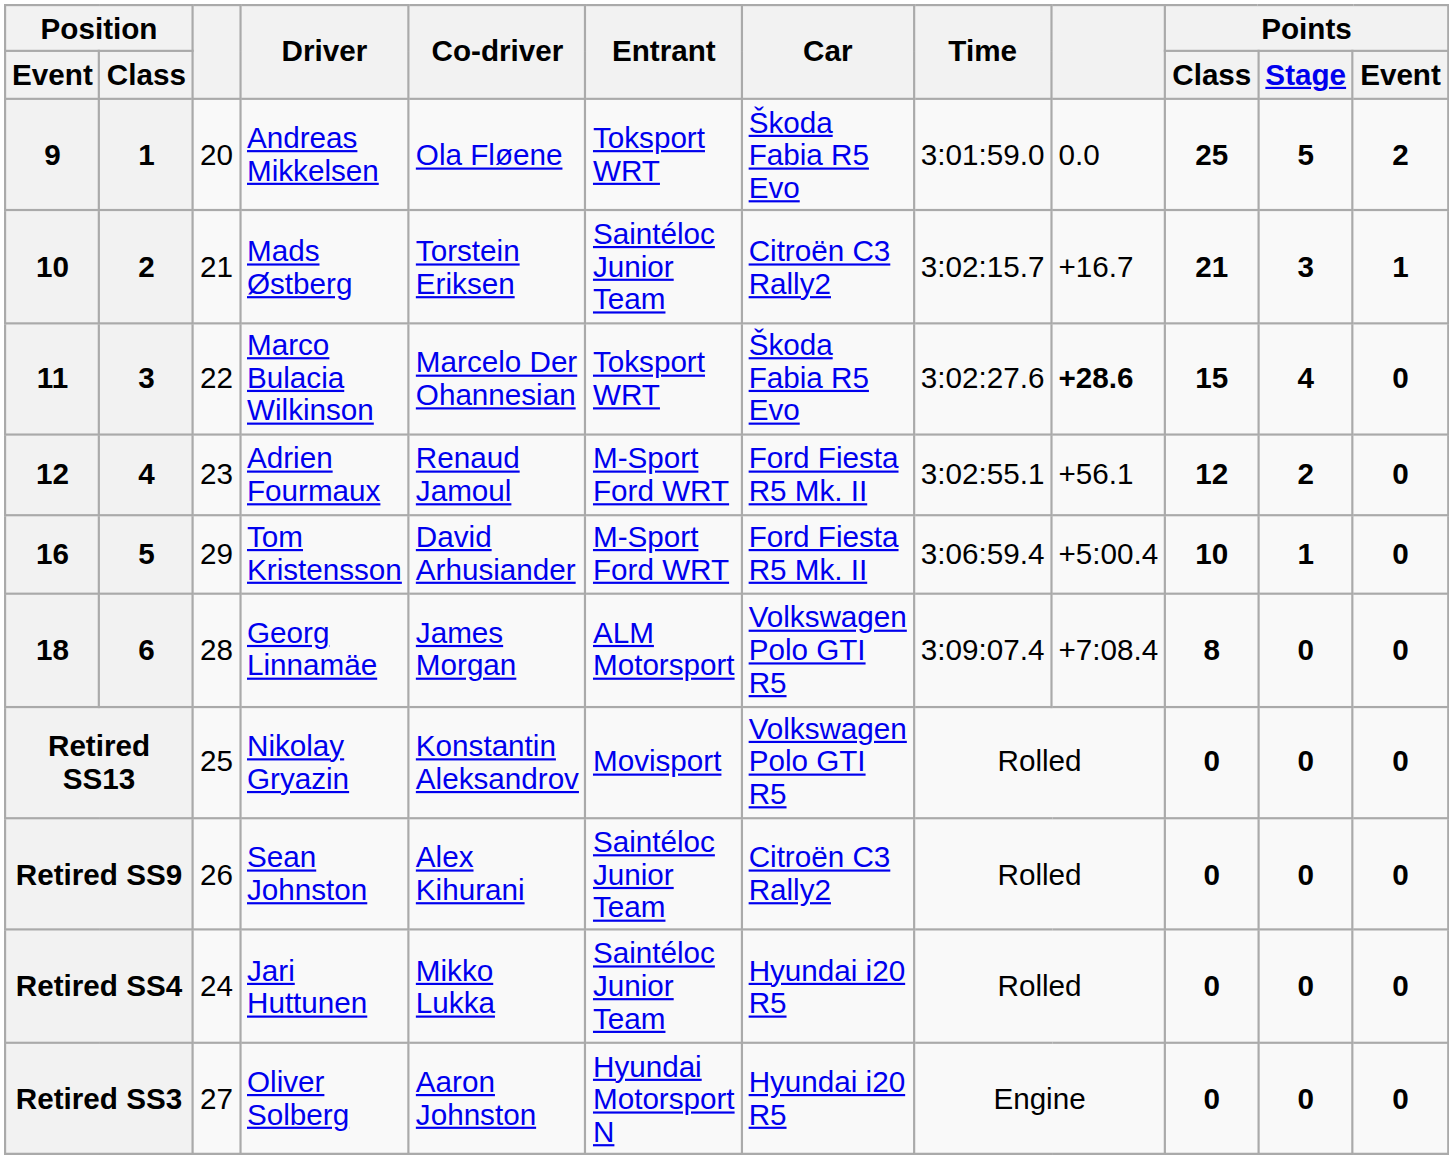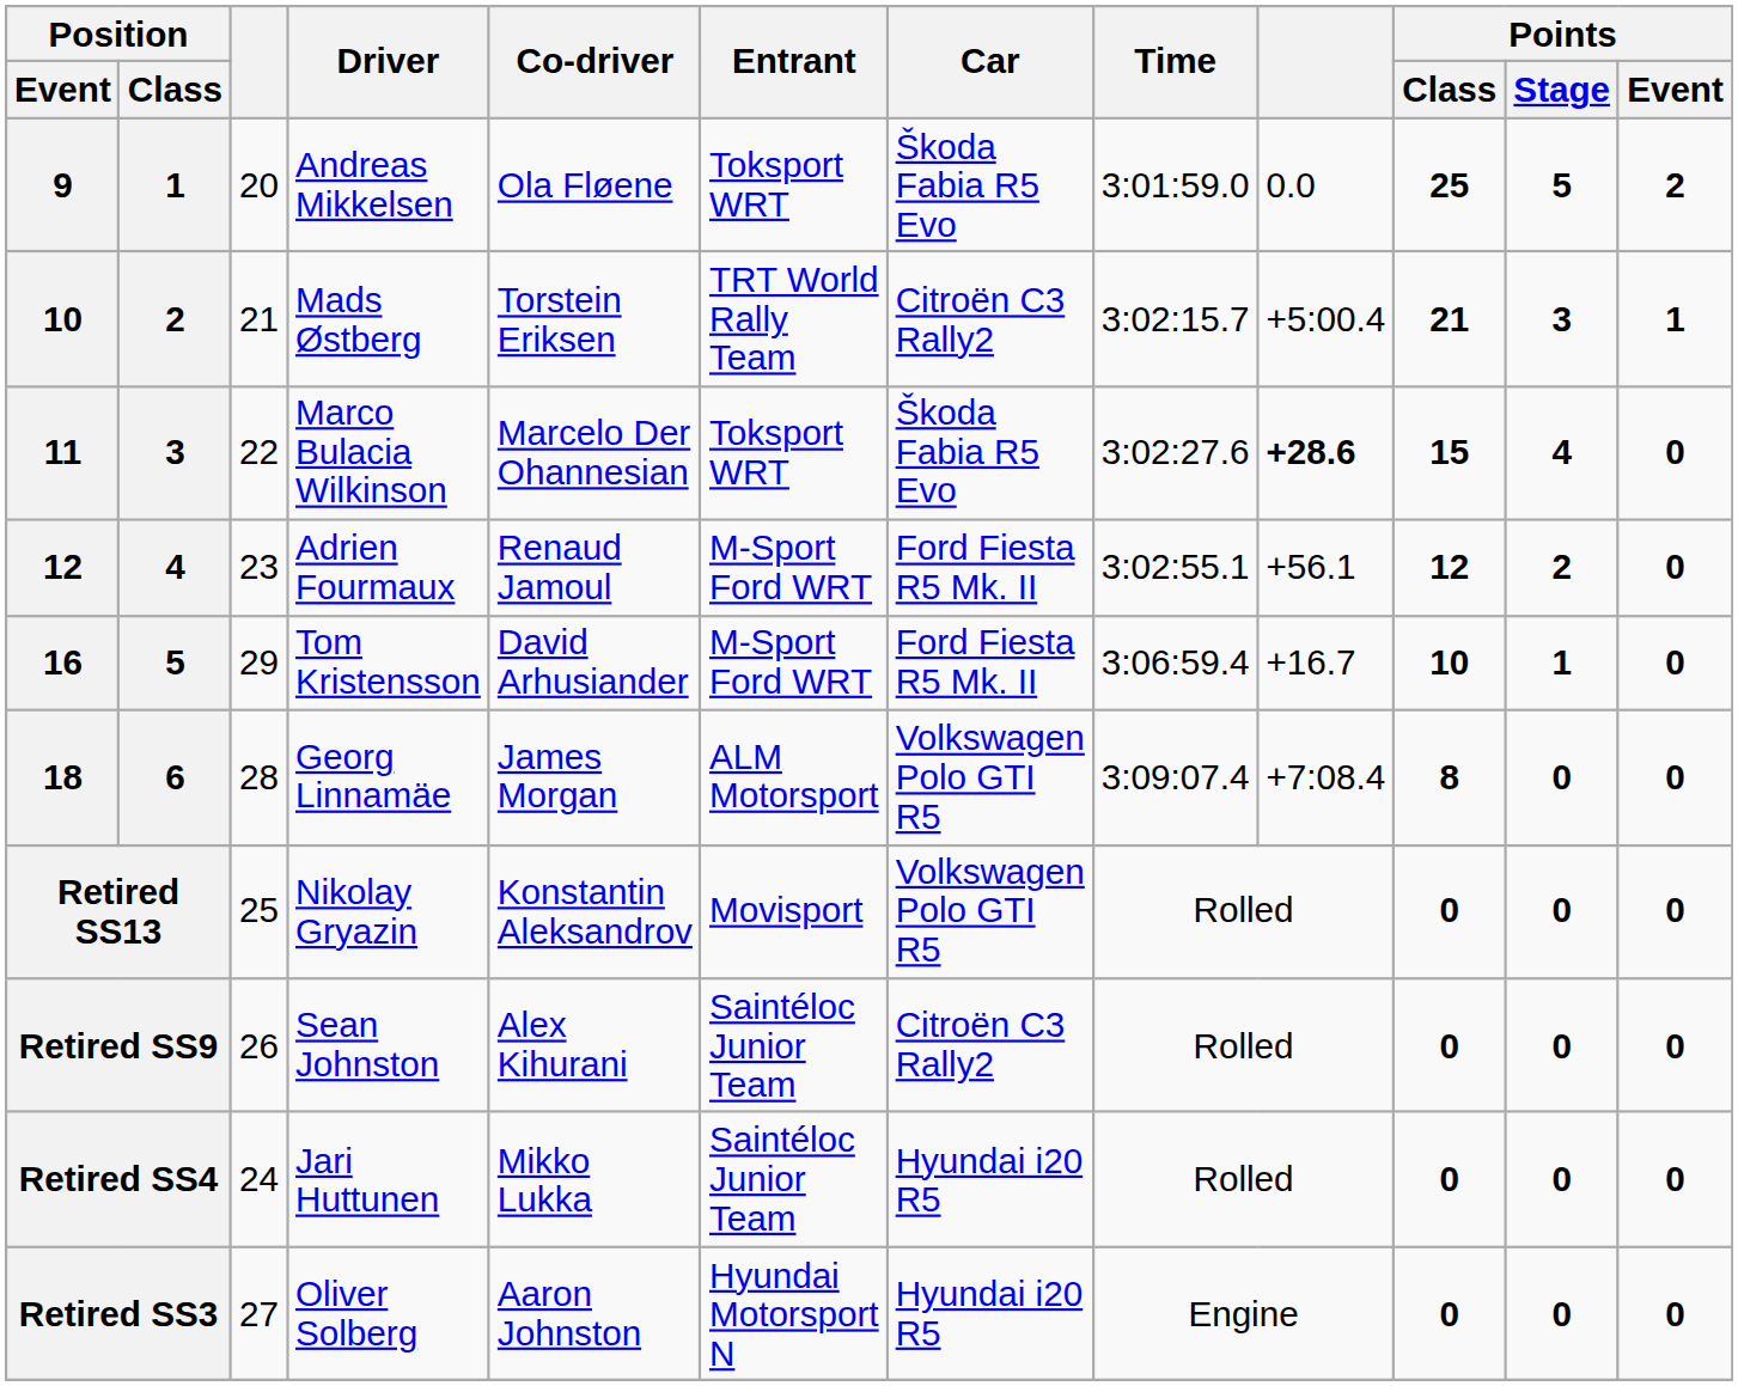Mads Østberg | Entrant: Saintéloc Junior Team -> TRT World Rally Team
Mads Østberg | column 9: +16.7 -> +5:00.4
Tom Kristensson | column 9: +5:00.4 -> +16.7
